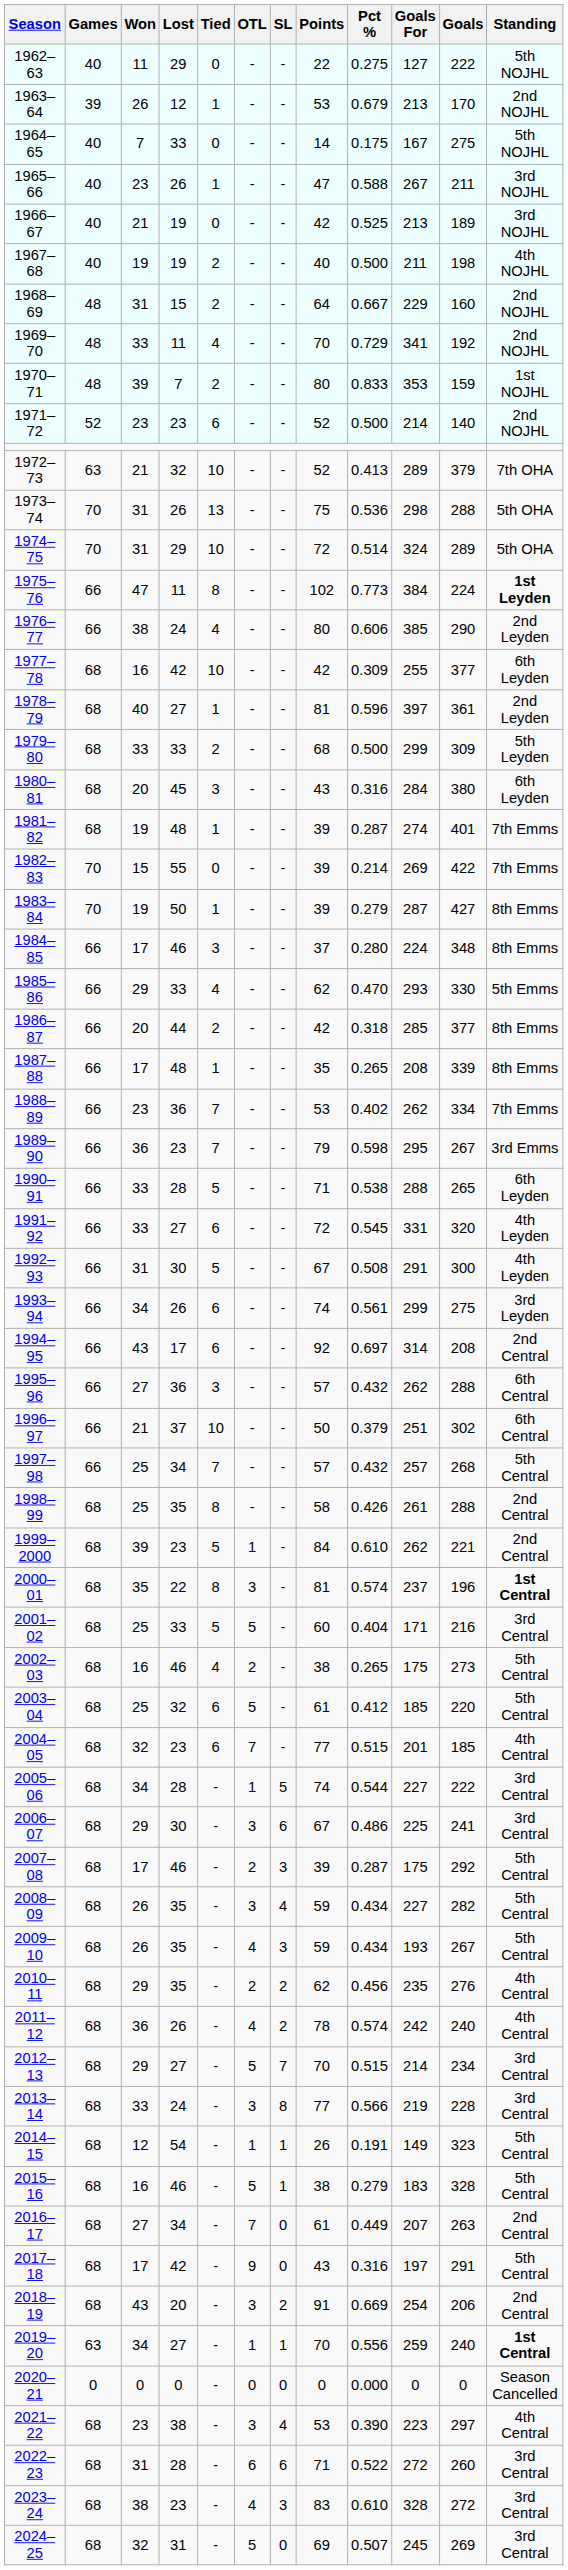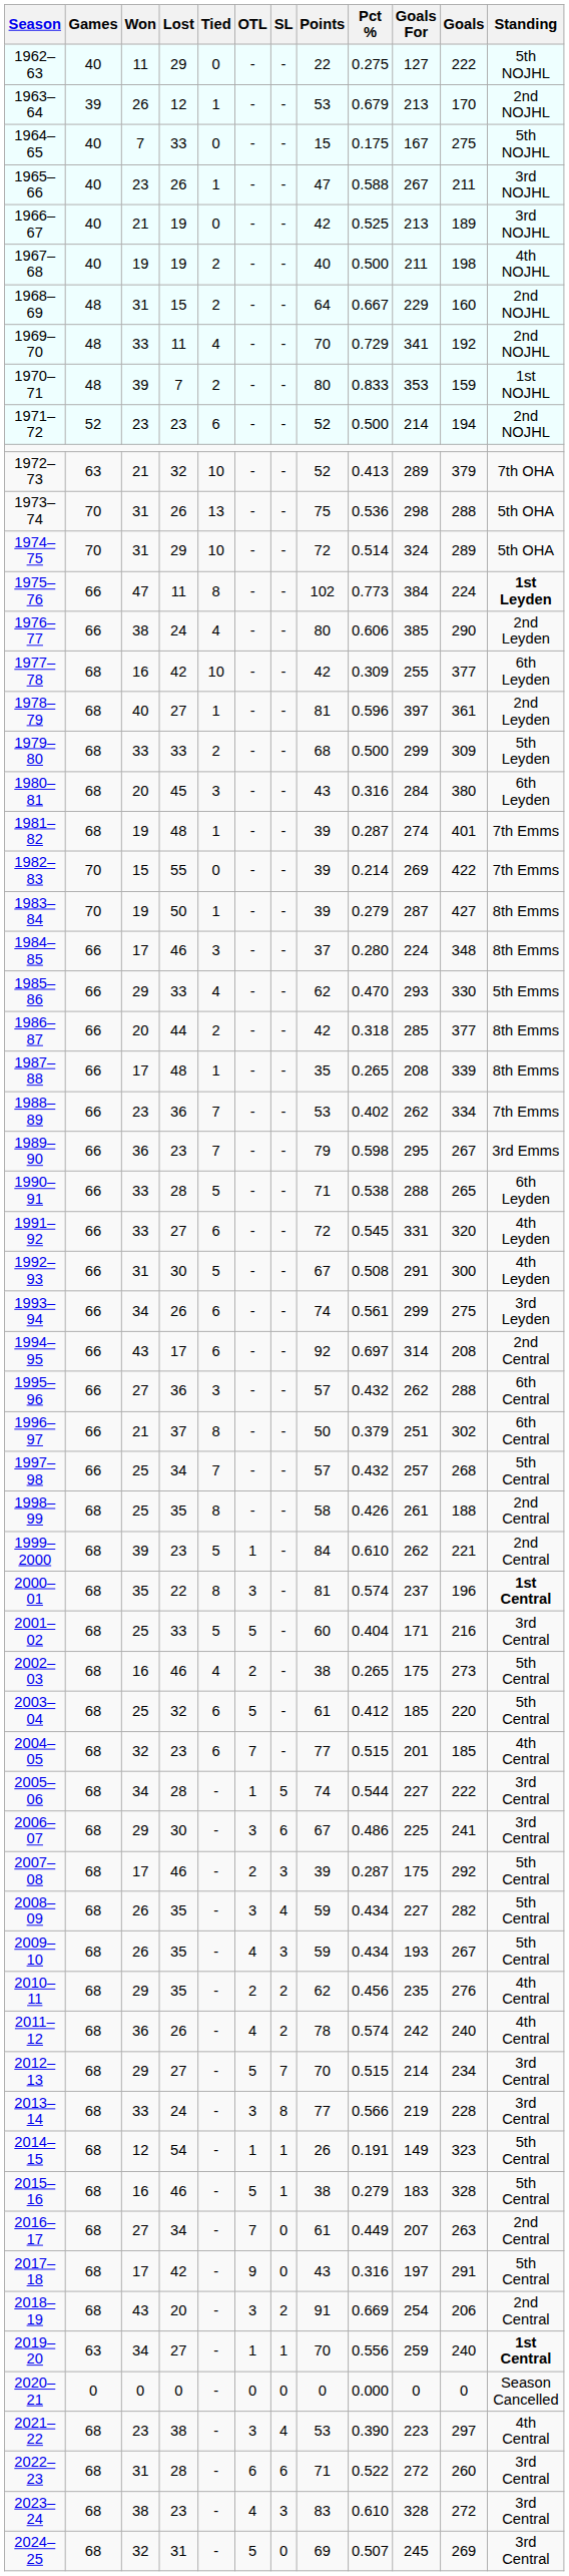1964–65 | Points: 14 -> 15
1971–72 | Goals: 140 -> 194
1996–97 | Tied: 10 -> 8
1998–99 | Goals: 288 -> 188
